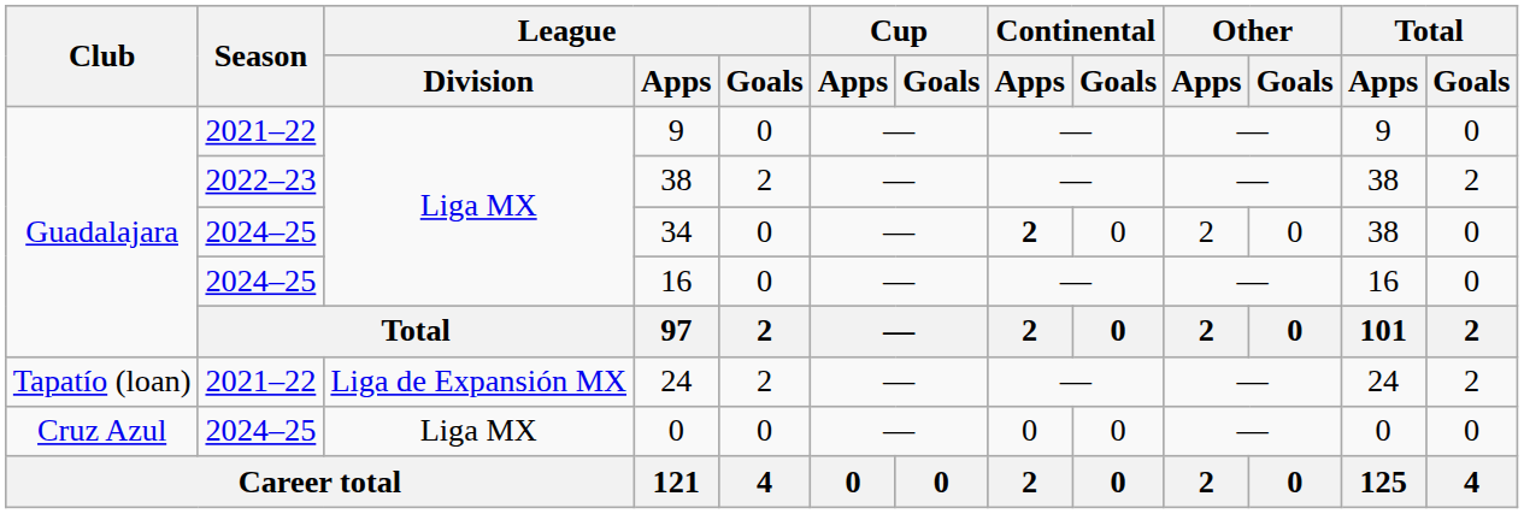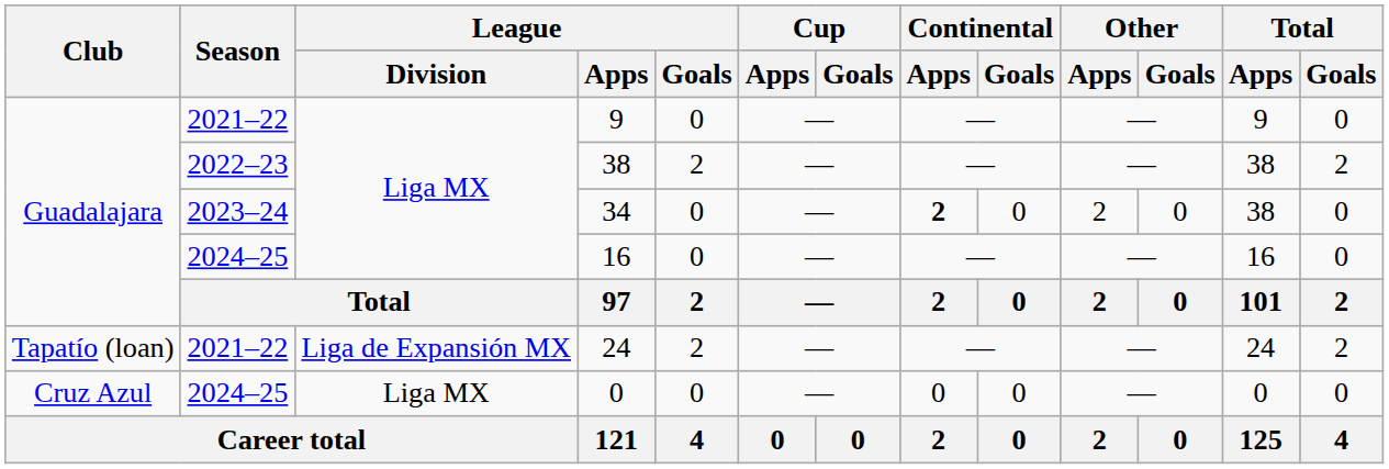34 | Season: 2024–25 -> 2023–24
